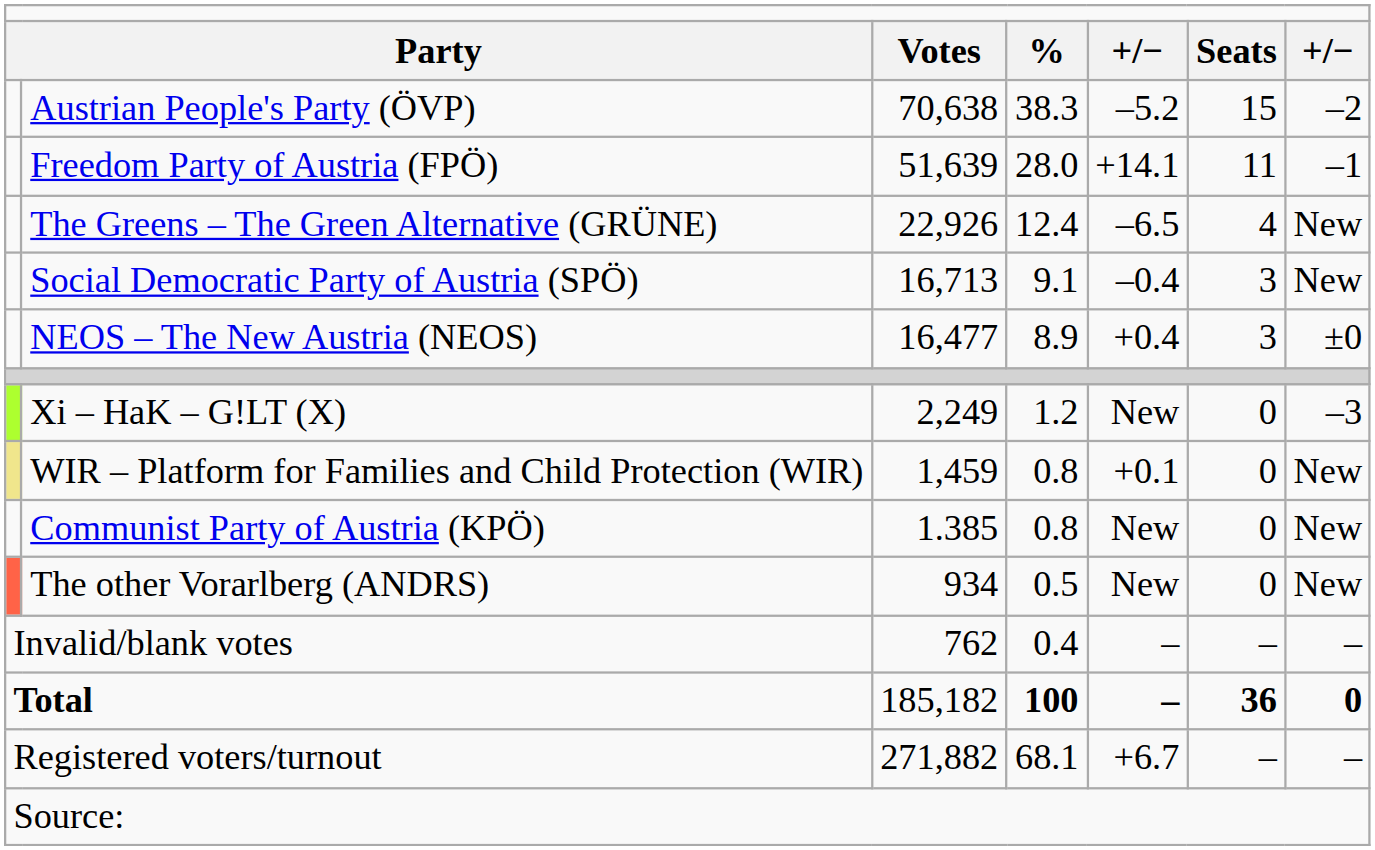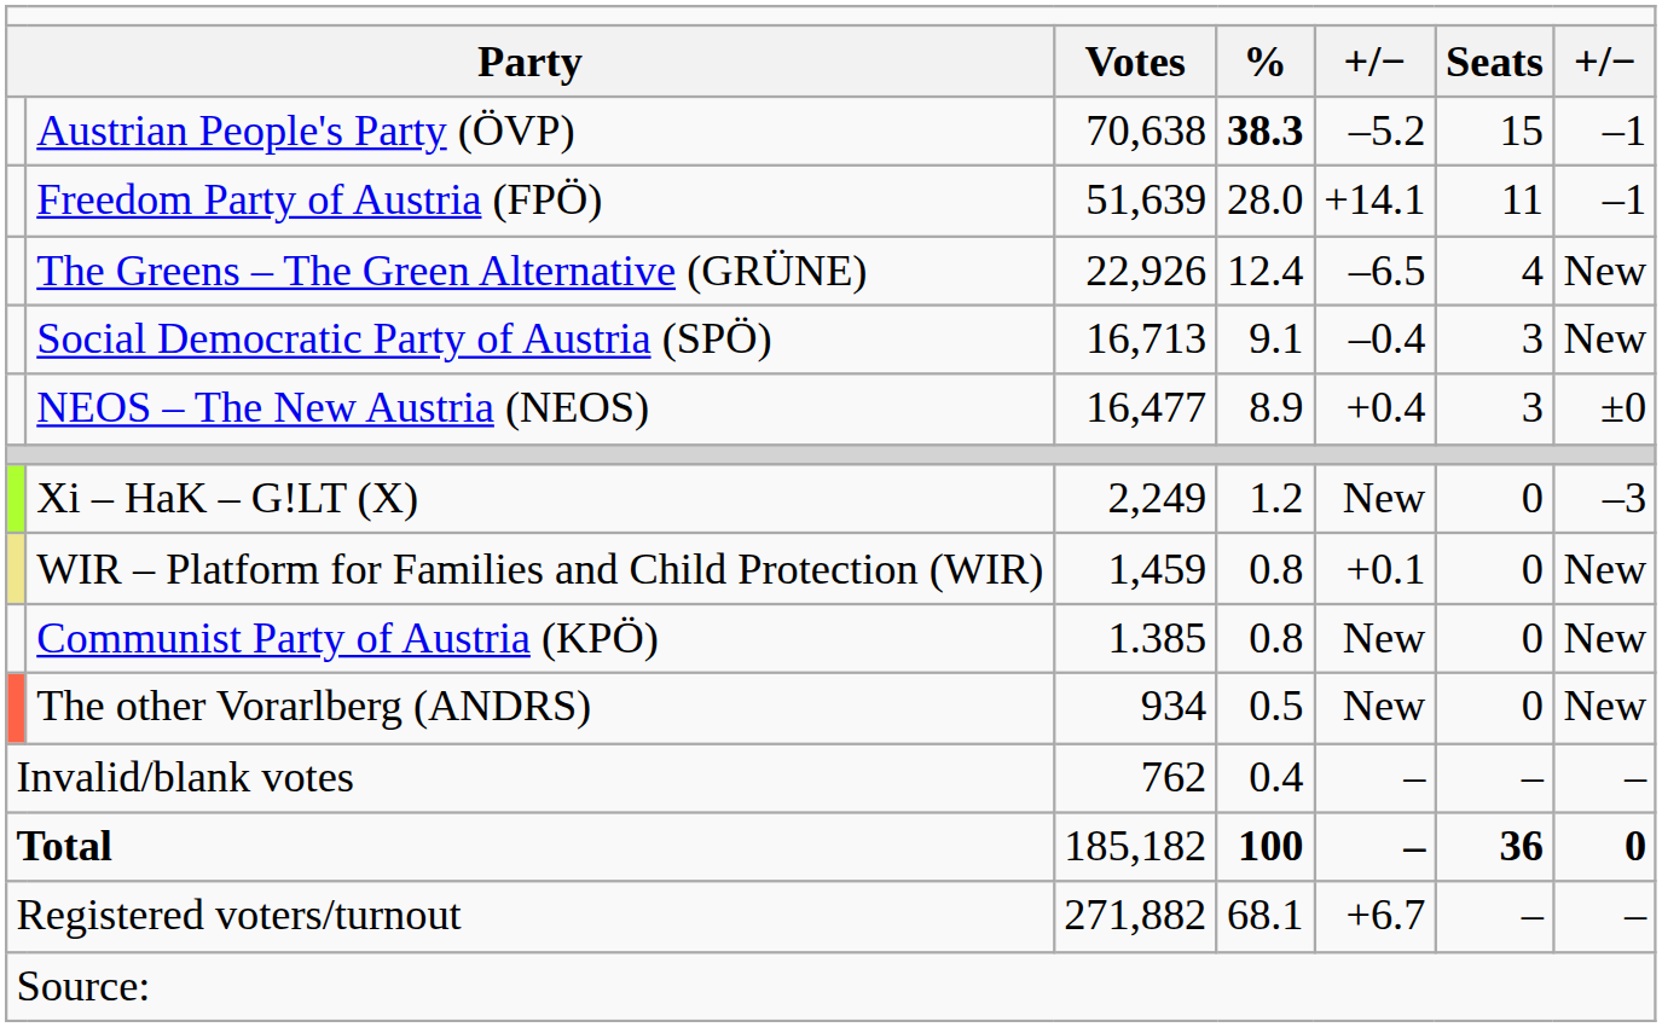Austrian People's Party (ÖVP) | column 4: normal -> bold
Austrian People's Party (ÖVP) | column 7: –2 -> –1
